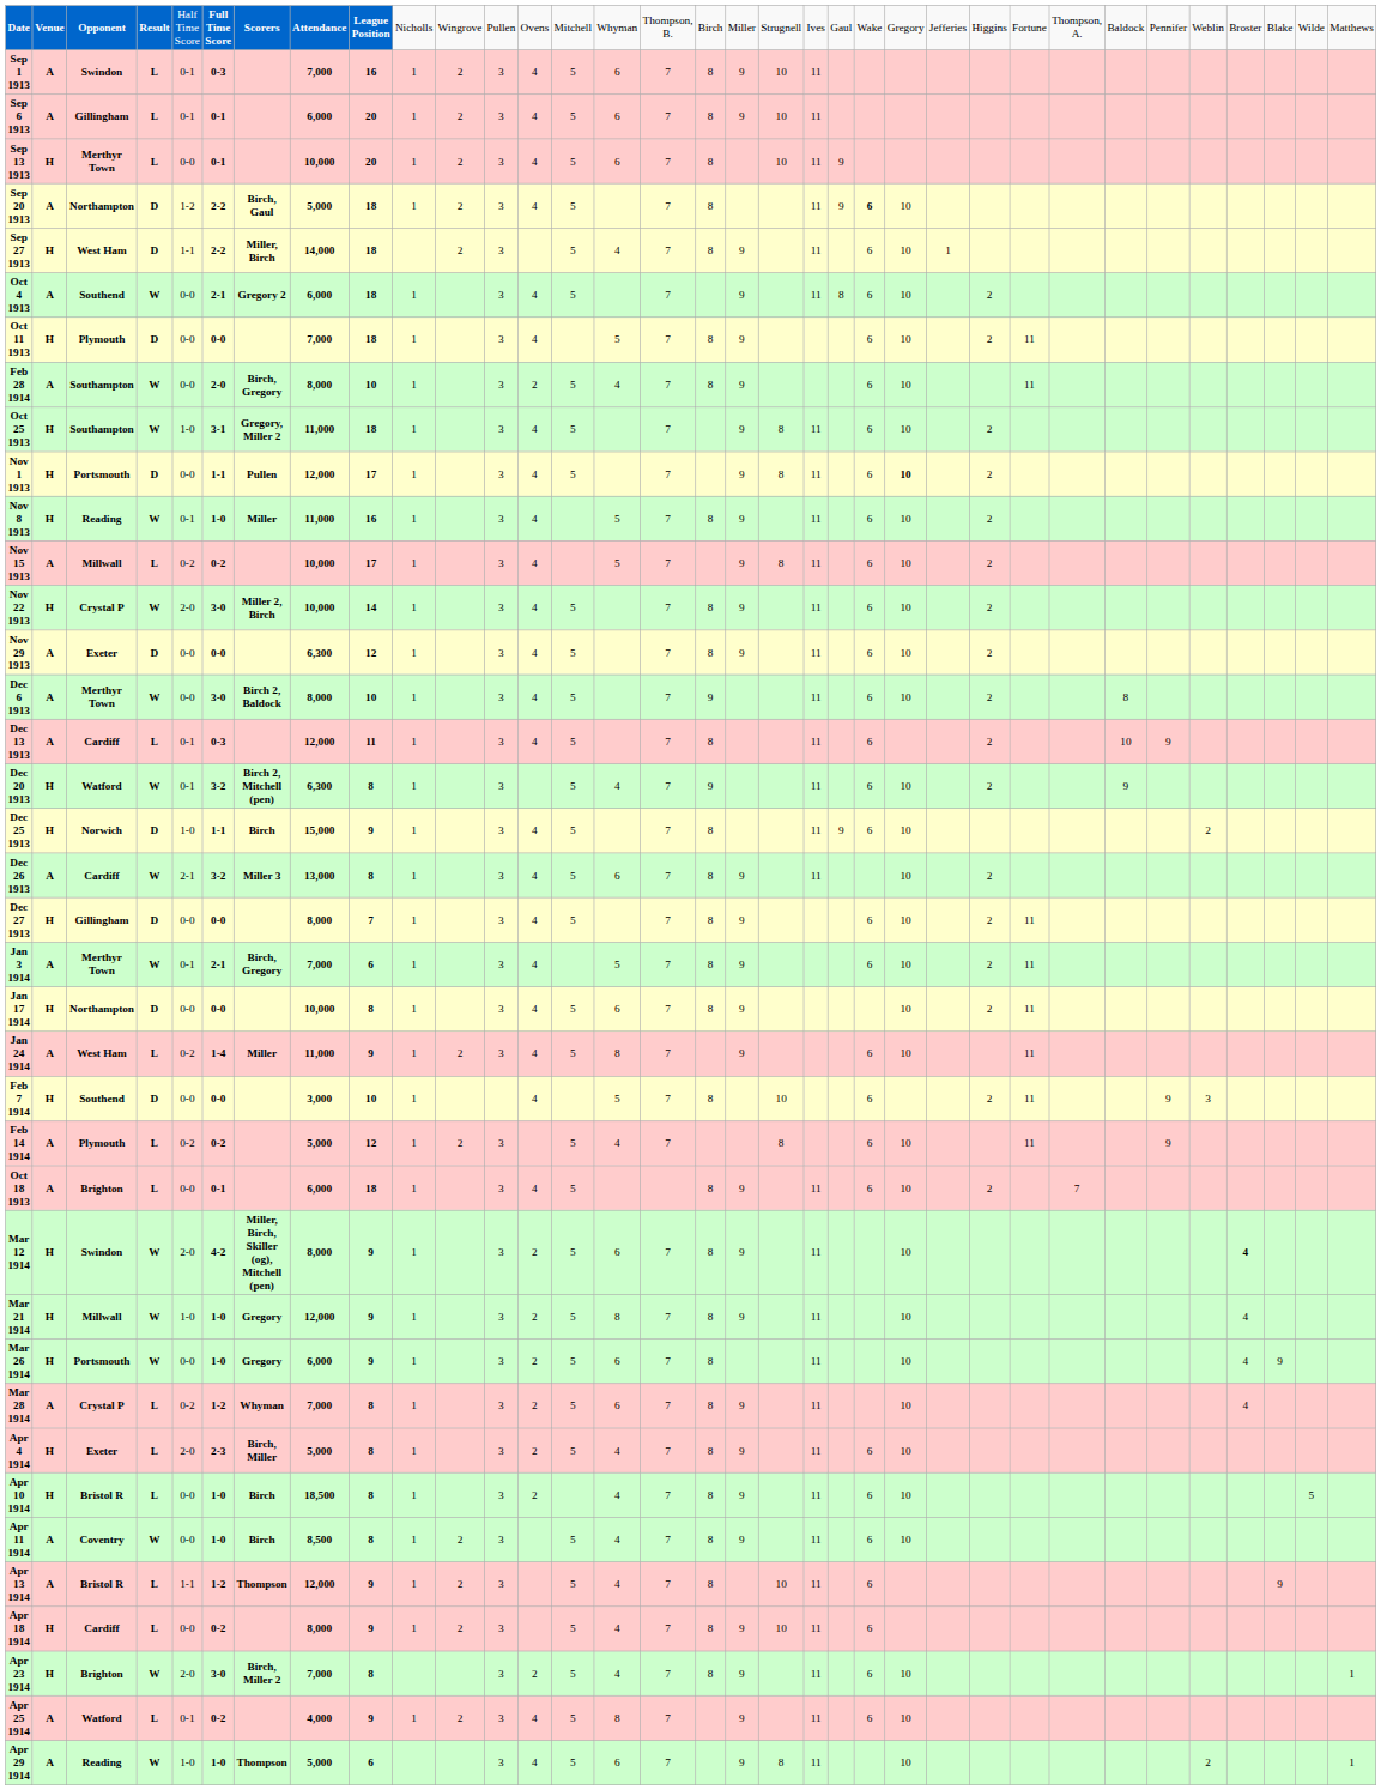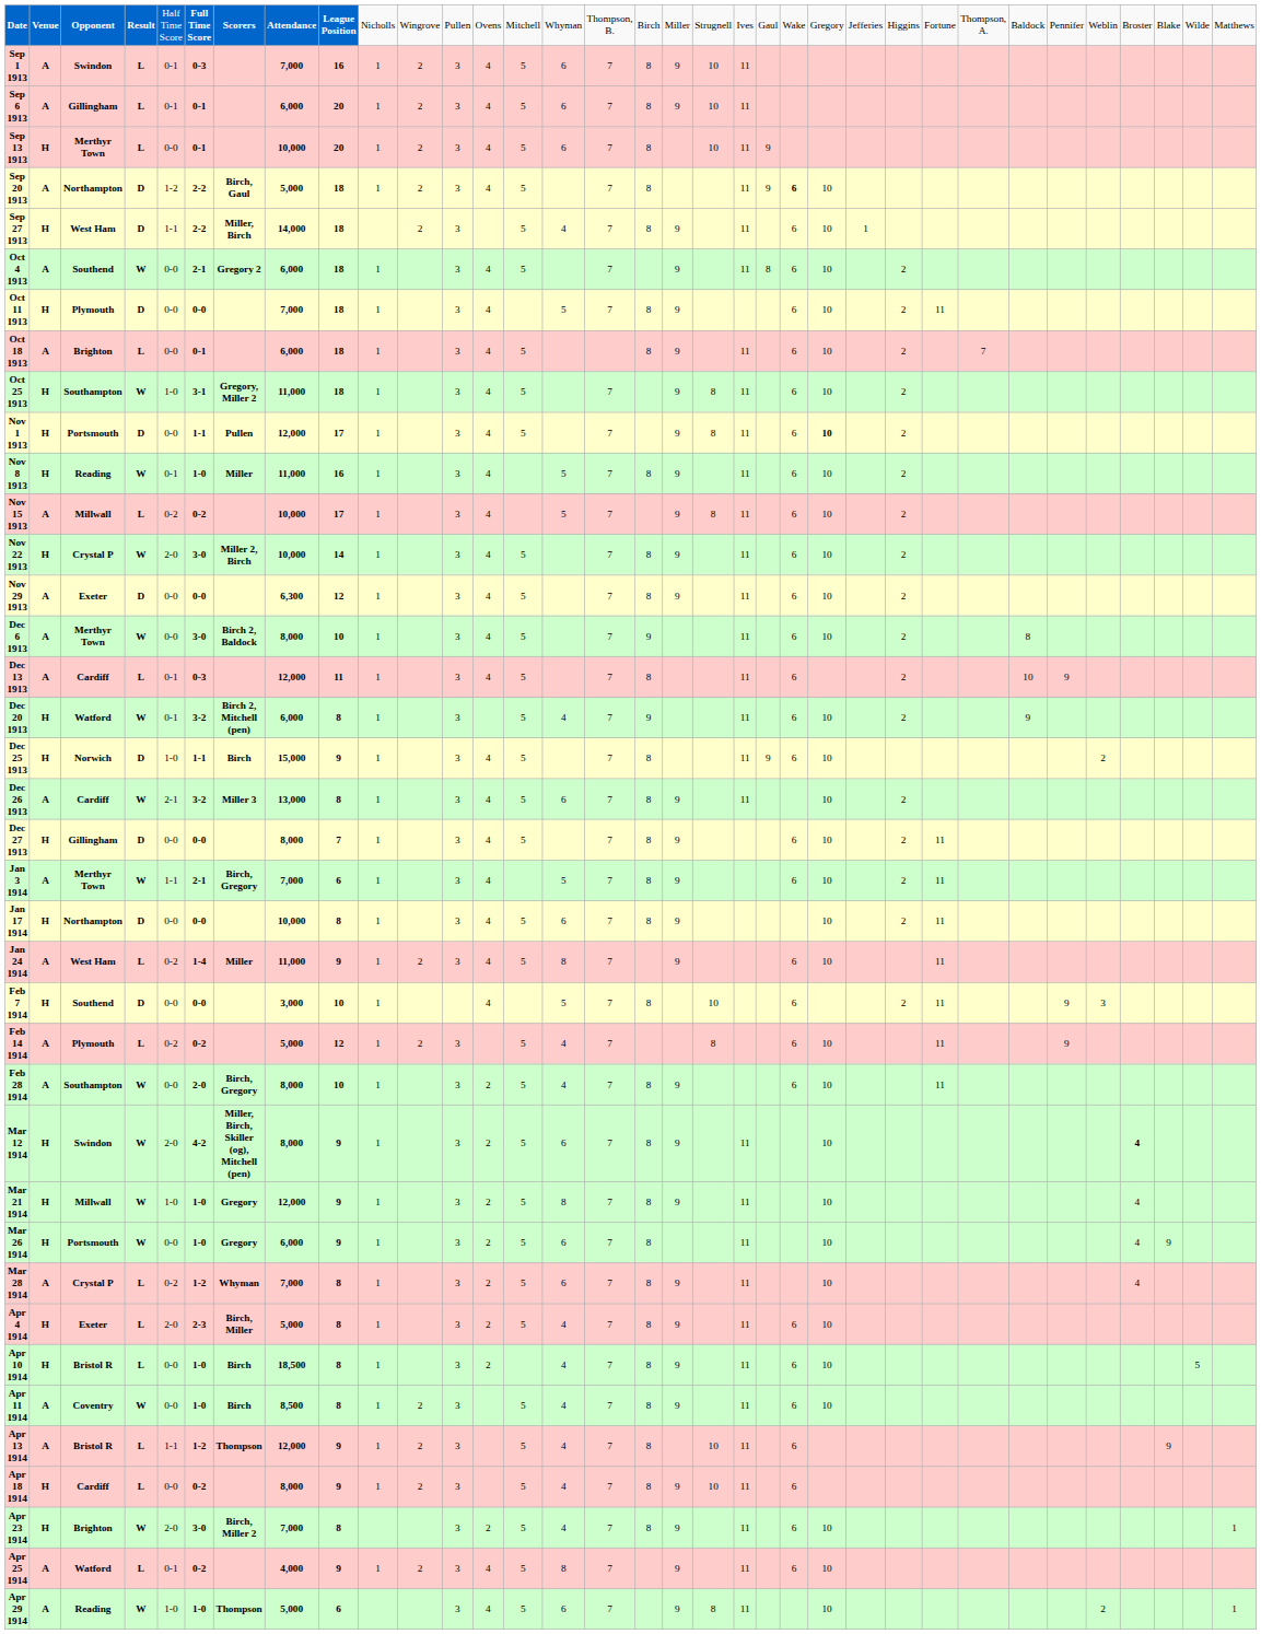rows swapped: Oct 18 1913 <-> Feb 28 1914
Dec 20 1913 | column 8: 6,300 -> 6,000
Jan 3 1914 | column 5: 0-1 -> 1-1
